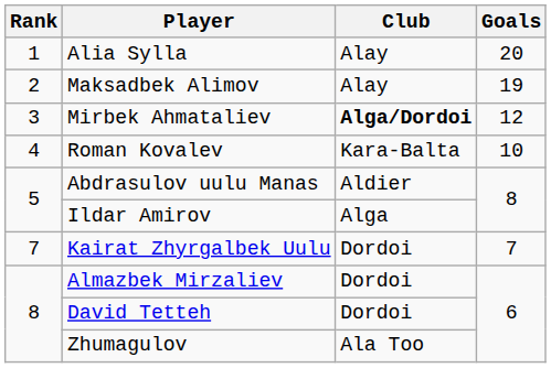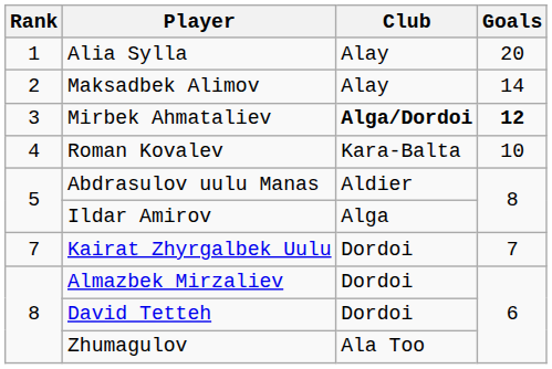Maksadbek Alimov | Goals: 19 -> 14
Mirbek Ahmataliev | Goals: normal -> bold
